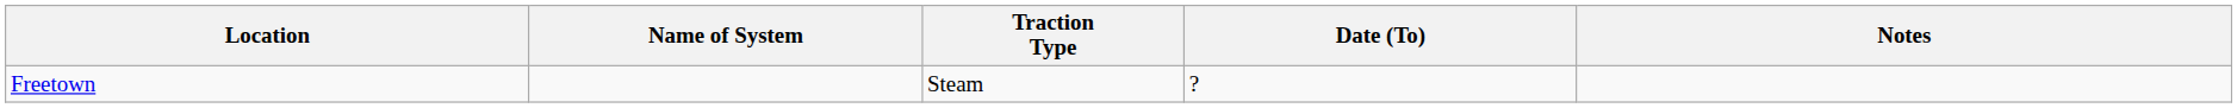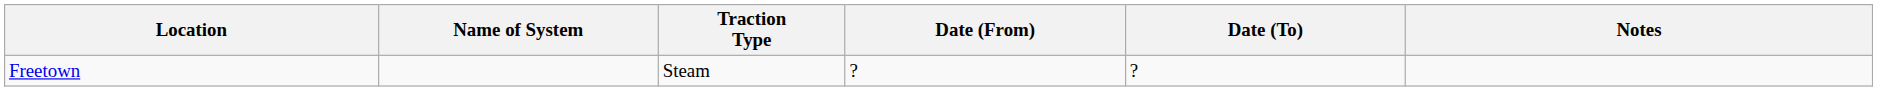+ column: Date (From) | ?
